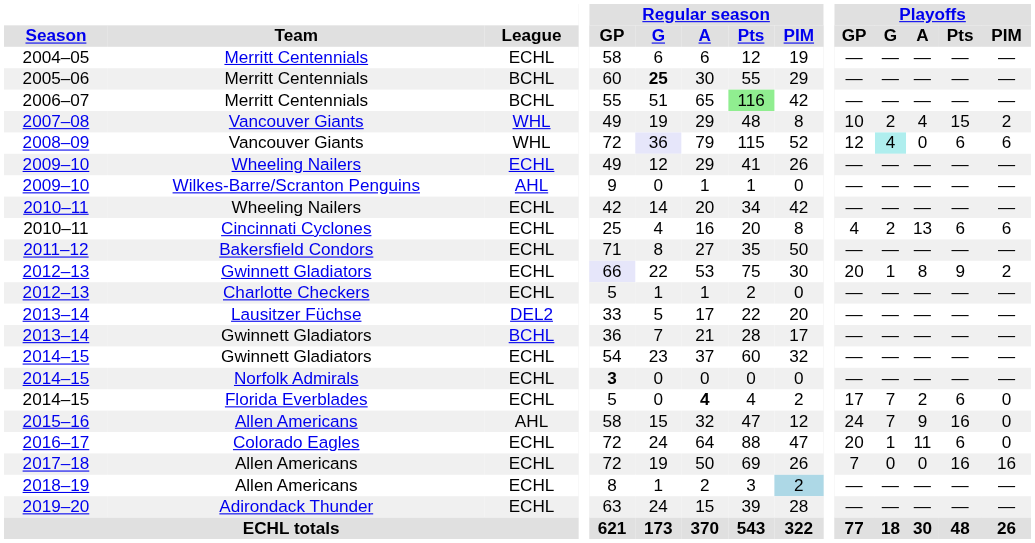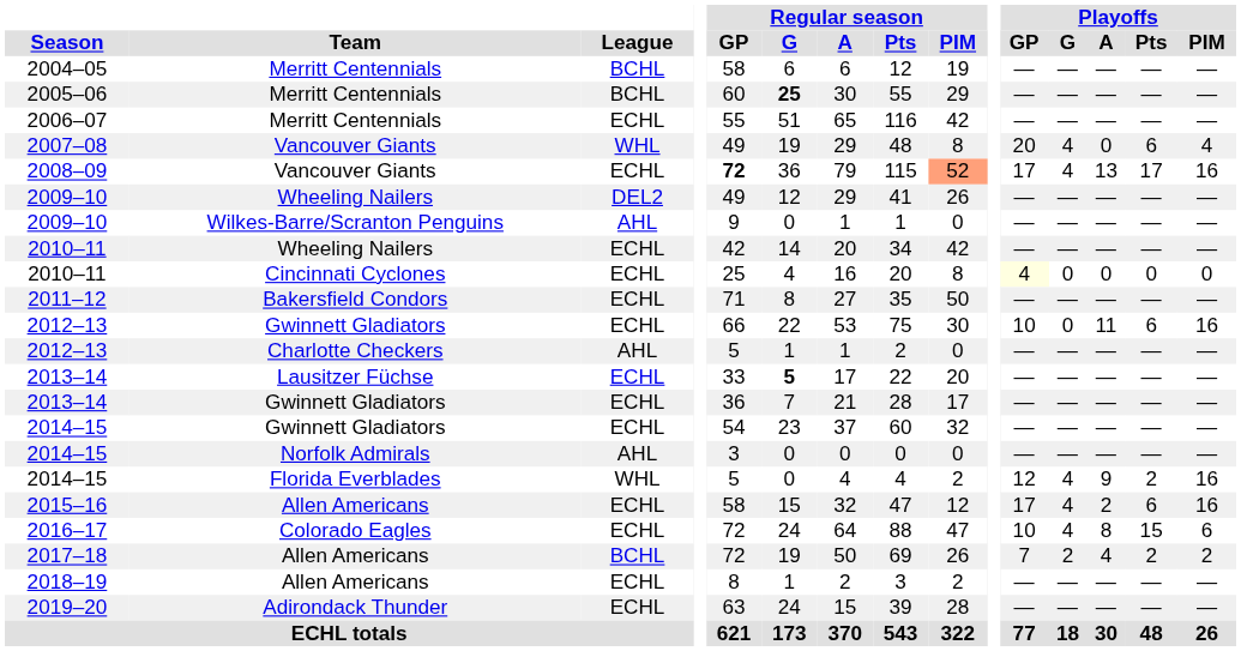2004–05 | League: ECHL -> BCHL
2006–07 | League: BCHL -> ECHL
2006–07 | Regular season / Pts: lightgreen background -> no background
2007–08 | Playoffs / GP: 10 -> 20
2007–08 | Playoffs / G: 2 -> 4
2007–08 | Playoffs / A: 4 -> 0
2007–08 | Playoffs / Pts: 15 -> 6
2007–08 | Playoffs / PIM: 2 -> 4
2008–09 | League: WHL -> ECHL
2008–09 | Regular season / GP: normal -> bold
2008–09 | Regular season / G: lavender background -> no background
2008–09 | Regular season / PIM: no background -> lightsalmon background
2008–09 | Playoffs / GP: 12 -> 17
2008–09 | Playoffs / G: paleturquoise background -> no background
2008–09 | Playoffs / A: 0 -> 13
2008–09 | Playoffs / Pts: 6 -> 17
2008–09 | Playoffs / PIM: 6 -> 16
2009–10 / Wheeling Nailers | League: ECHL -> DEL2
2010–11 / Cincinnati Cyclones | Playoffs / GP: no background -> lightyellow background
2010–11 / Cincinnati Cyclones | Playoffs / G: 2 -> 0
2010–11 / Cincinnati Cyclones | Playoffs / A: 13 -> 0
2010–11 / Cincinnati Cyclones | Playoffs / Pts: 6 -> 0
2010–11 / Cincinnati Cyclones | Playoffs / PIM: 6 -> 0
2012–13 / Gwinnett Gladiators | Regular season / GP: lavender background -> no background
2012–13 / Gwinnett Gladiators | Playoffs / GP: 20 -> 10
2012–13 / Gwinnett Gladiators | Playoffs / G: 1 -> 0
2012–13 / Gwinnett Gladiators | Playoffs / A: 8 -> 11
2012–13 / Gwinnett Gladiators | Playoffs / Pts: 9 -> 6
2012–13 / Gwinnett Gladiators | Playoffs / PIM: 2 -> 16
2012–13 / Charlotte Checkers | League: ECHL -> AHL
2013–14 / Lausitzer Füchse | League: DEL2 -> ECHL
2013–14 / Lausitzer Füchse | Regular season / G: normal -> bold
2013–14 / Gwinnett Gladiators | League: BCHL -> ECHL
2014–15 / Norfolk Admirals | League: ECHL -> AHL
2014–15 / Norfolk Admirals | Regular season / GP: bold -> normal
2014–15 / Florida Everblades | League: ECHL -> WHL
2014–15 / Florida Everblades | Regular season / A: bold -> normal
2014–15 / Florida Everblades | Playoffs / GP: 17 -> 12
2014–15 / Florida Everblades | Playoffs / G: 7 -> 4
2014–15 / Florida Everblades | Playoffs / A: 2 -> 9
2014–15 / Florida Everblades | Playoffs / Pts: 6 -> 2
2014–15 / Florida Everblades | Playoffs / PIM: 0 -> 16
2015–16 | League: AHL -> ECHL
2015–16 | Playoffs / GP: 24 -> 17
2015–16 | Playoffs / G: 7 -> 4
2015–16 | Playoffs / A: 9 -> 2
2015–16 | Playoffs / Pts: 16 -> 6
2015–16 | Playoffs / PIM: 0 -> 16
2016–17 | Playoffs / GP: 20 -> 10
2016–17 | Playoffs / G: 1 -> 4
2016–17 | Playoffs / A: 11 -> 8
2016–17 | Playoffs / Pts: 6 -> 15
2016–17 | Playoffs / PIM: 0 -> 6
2017–18 | League: ECHL -> BCHL
2017–18 | Playoffs / G: 0 -> 2
2017–18 | Playoffs / A: 0 -> 4
2017–18 | Playoffs / Pts: 16 -> 2
2017–18 | Playoffs / PIM: 16 -> 2
2018–19 | Regular season / PIM: lightblue background -> no background
